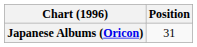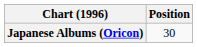Japanese Albums (Oricon) | Position: 31 -> 30
